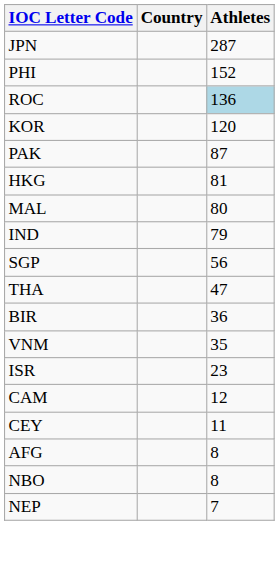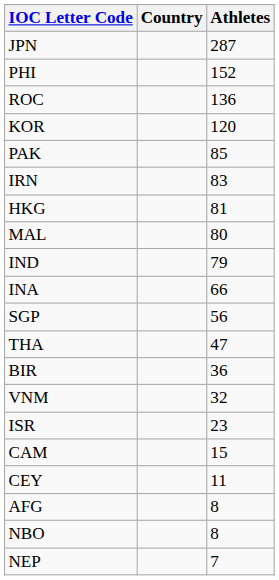ROC | Athletes: lightblue background -> no background
PAK | Athletes: 87 -> 85
+ row: IRN | 83
+ row: INA | 66
VNM | Athletes: 35 -> 32
CAM | Athletes: 12 -> 15
